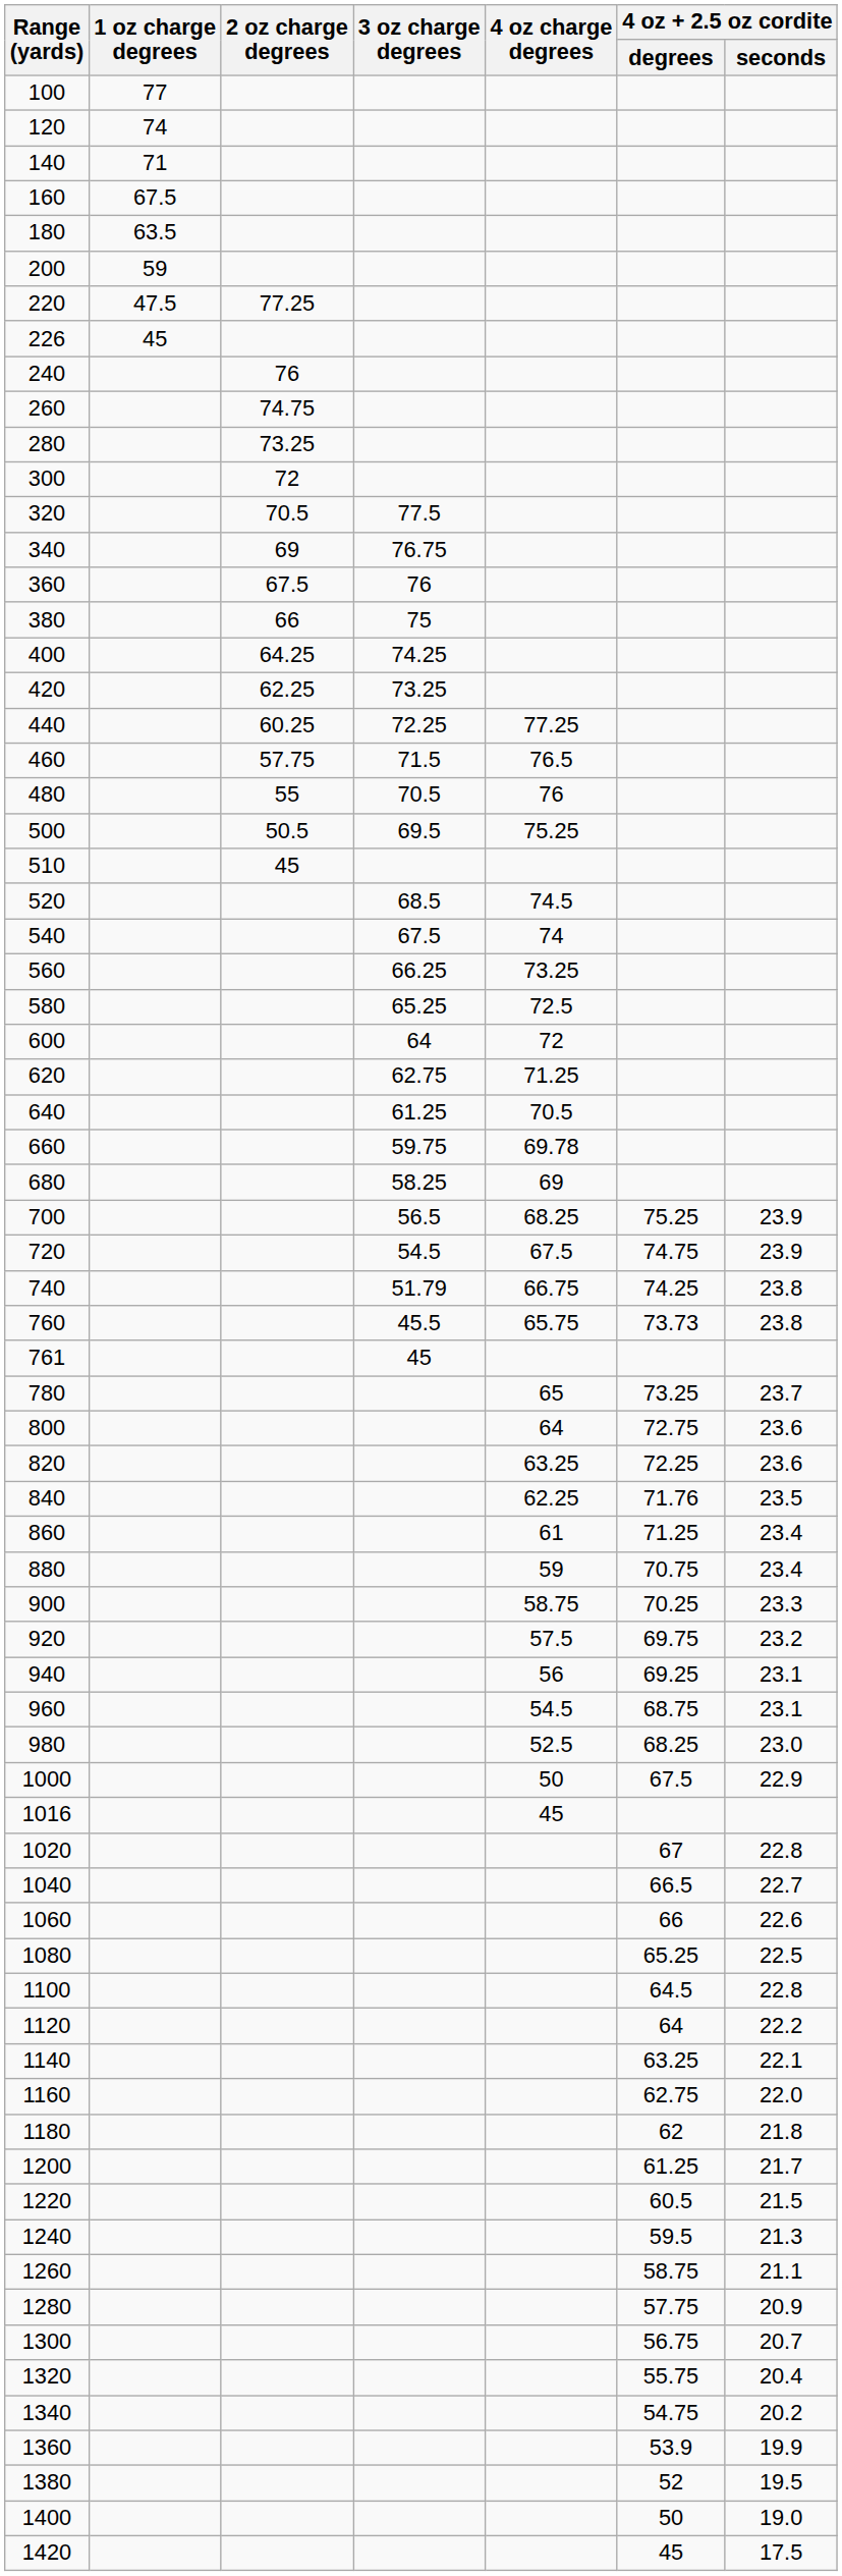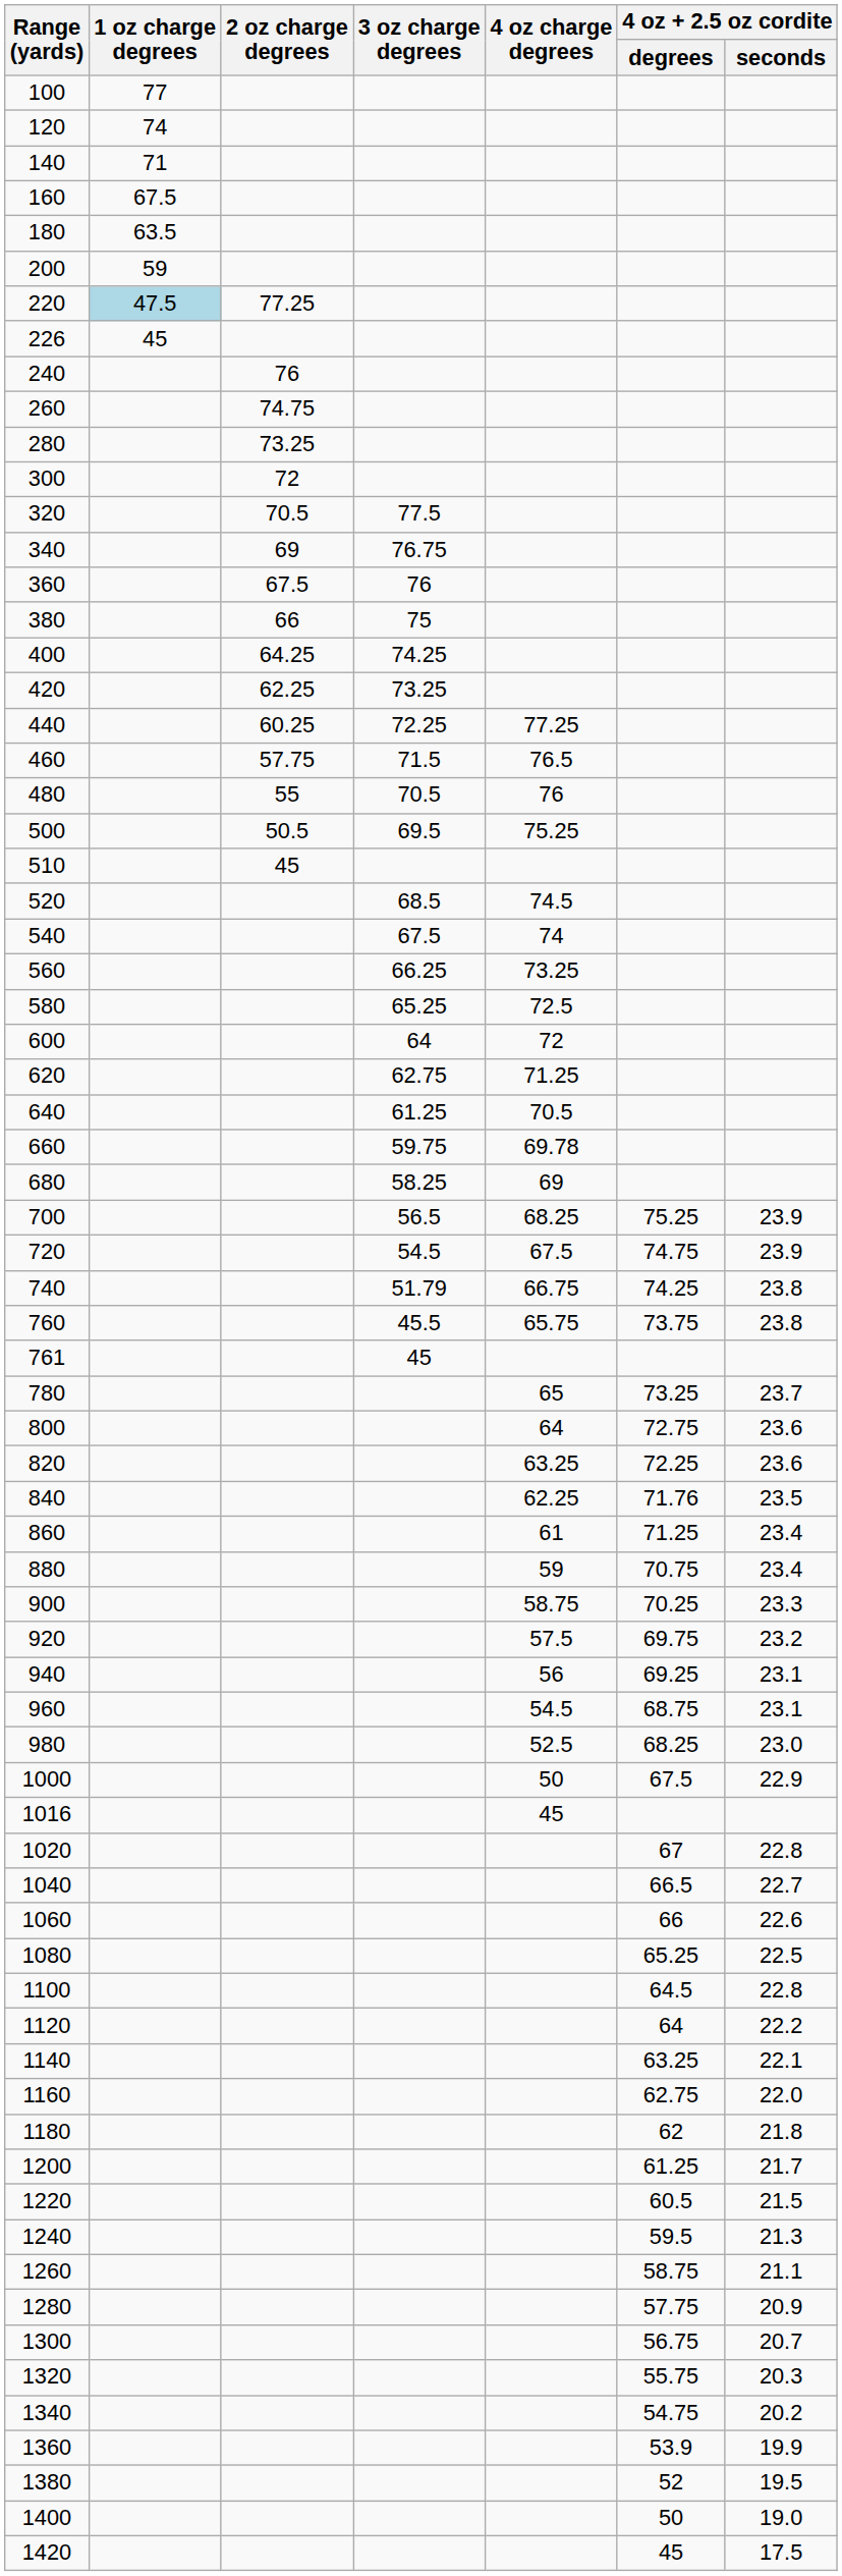220 | 1 oz charge degrees: no background -> lightblue background
760 | 4 oz + 2.5 oz cordite / degrees: 73.73 -> 73.75
1320 | 4 oz + 2.5 oz cordite / seconds: 20.4 -> 20.3
